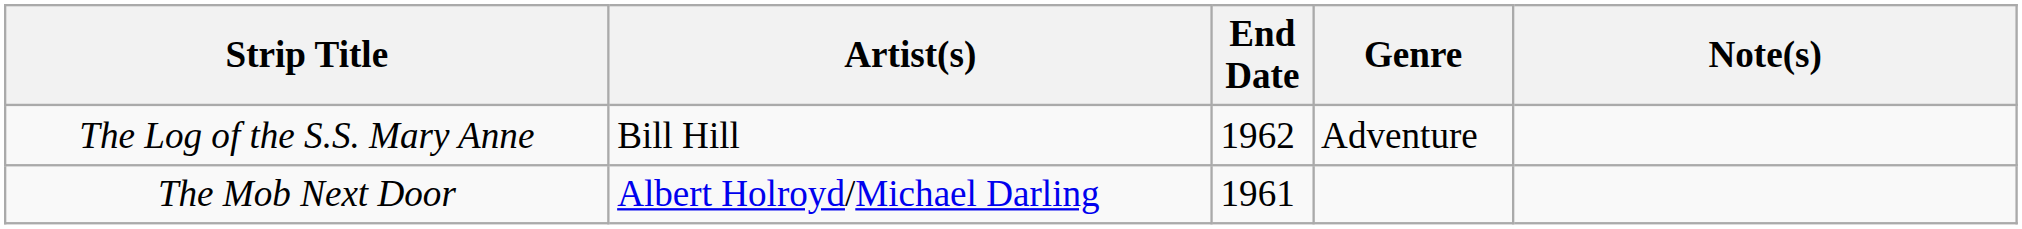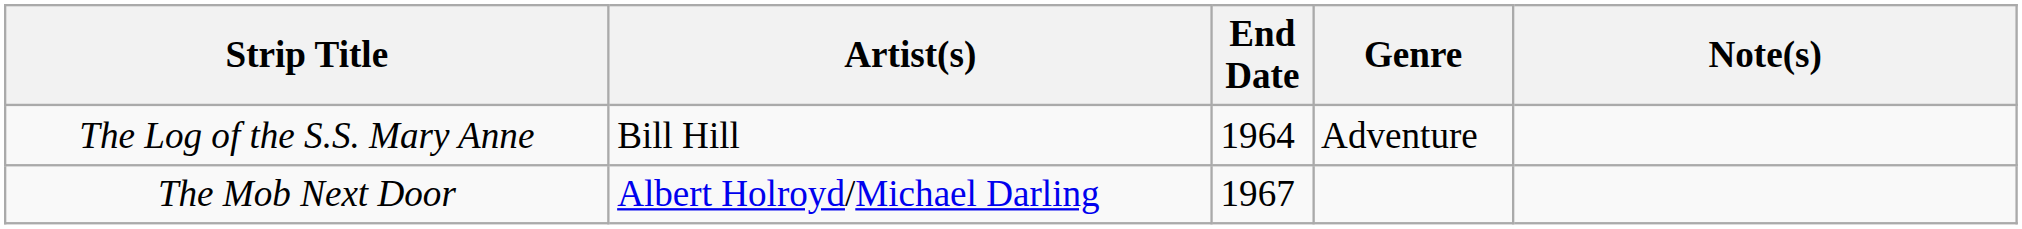The Log of the S.S. Mary Anne | End Date: 1962 -> 1964
The Mob Next Door | End Date: 1961 -> 1967
